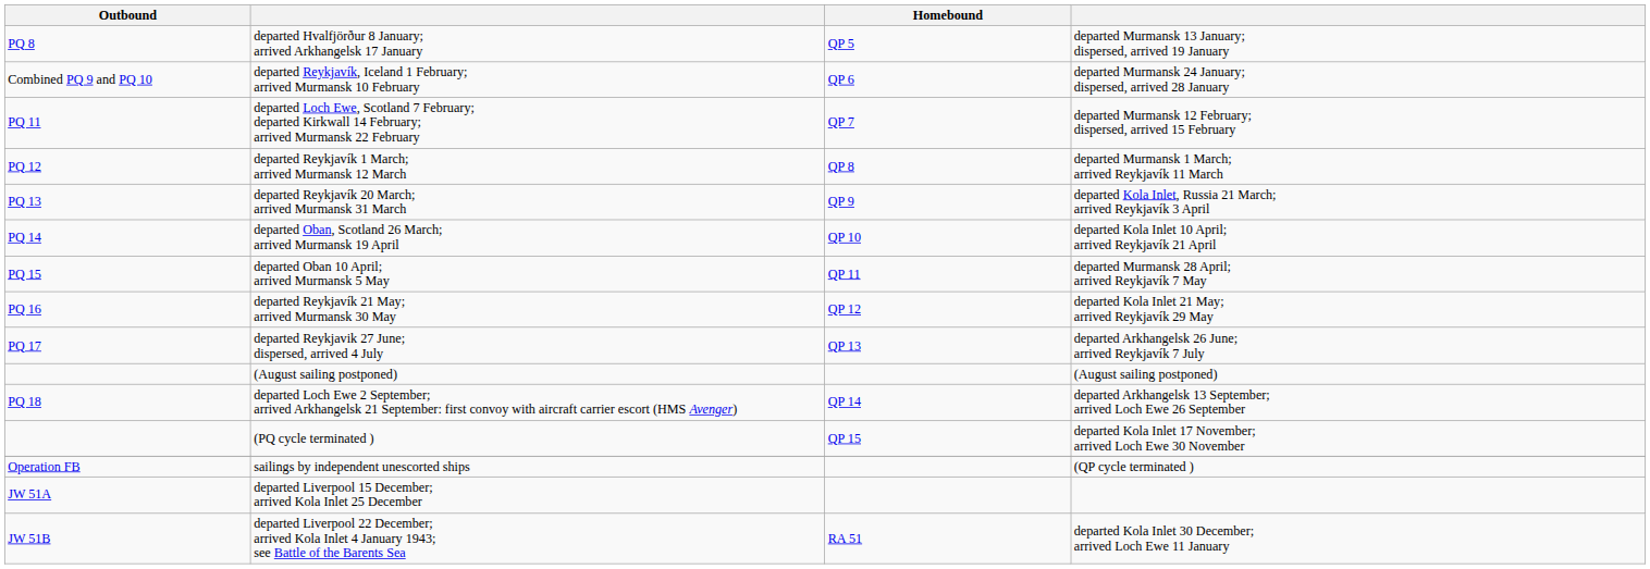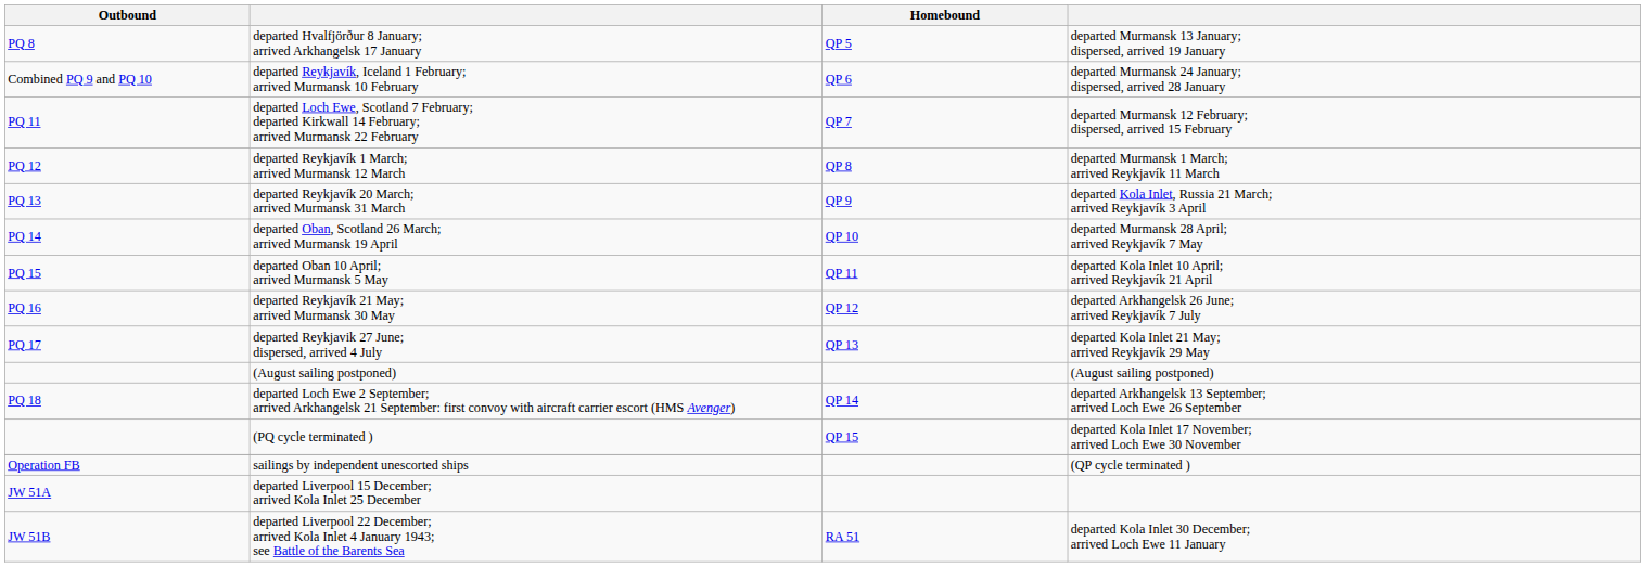departed Oban, Scotland 26 March; arrived Murmansk 19 April | column 4: departed Kola Inlet 10 April; arrived Reykjavík 21 April -> departed Murmansk 28 April; arrived Reykjavík 7 May
departed Oban 10 April; arrived Murmansk 5 May | column 4: departed Murmansk 28 April; arrived Reykjavík 7 May -> departed Kola Inlet 10 April; arrived Reykjavík 21 April
departed Reykjavík 21 May; arrived Murmansk 30 May | column 4: departed Kola Inlet 21 May; arrived Reykjavík 29 May -> departed Arkhangelsk 26 June; arrived Reykjavík 7 July
departed Reykjavik 27 June; dispersed, arrived 4 July | column 4: departed Arkhangelsk 26 June; arrived Reykjavík 7 July -> departed Kola Inlet 21 May; arrived Reykjavík 29 May
